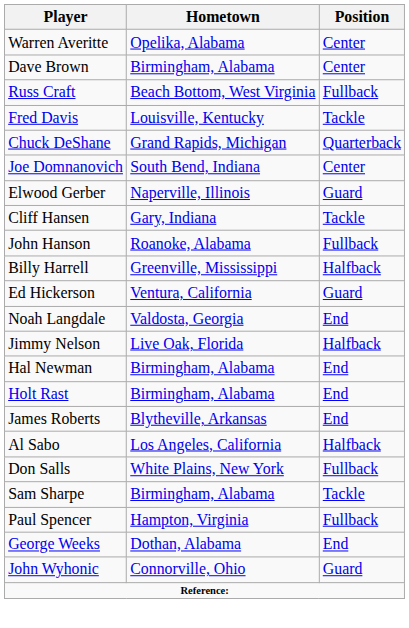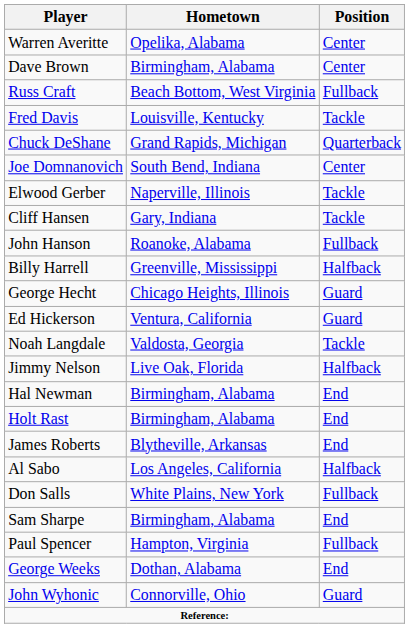Elwood Gerber | Position: Guard -> Tackle
+ row: George Hecht | Chicago Heights, Illinois | Guard
Noah Langdale | Position: End -> Tackle
Sam Sharpe | Position: Tackle -> End
